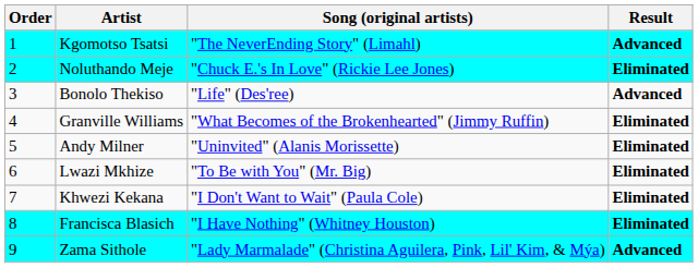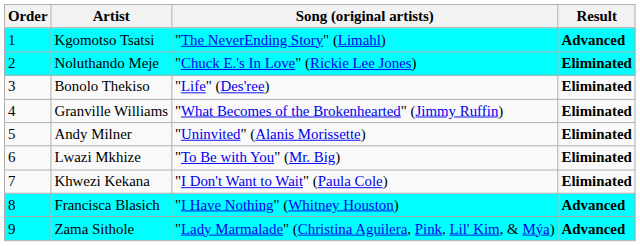Bonolo Thekiso | Result: Advanced -> Eliminated
Francisca Blasich | Result: Eliminated -> Advanced
